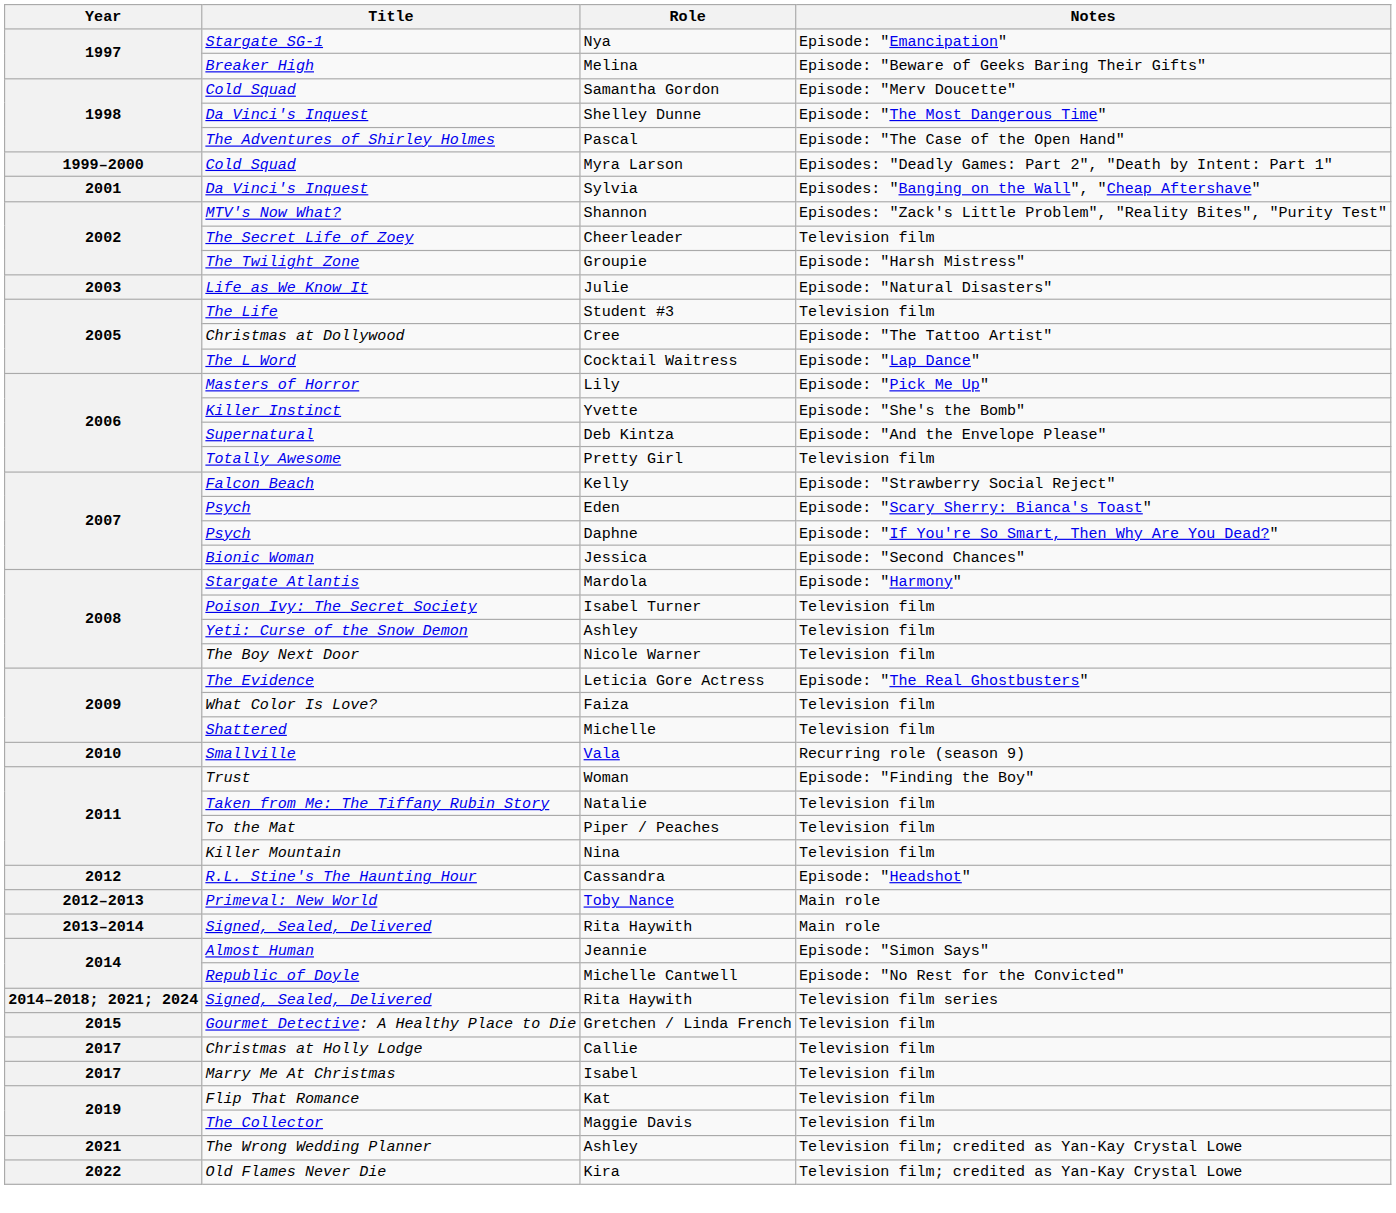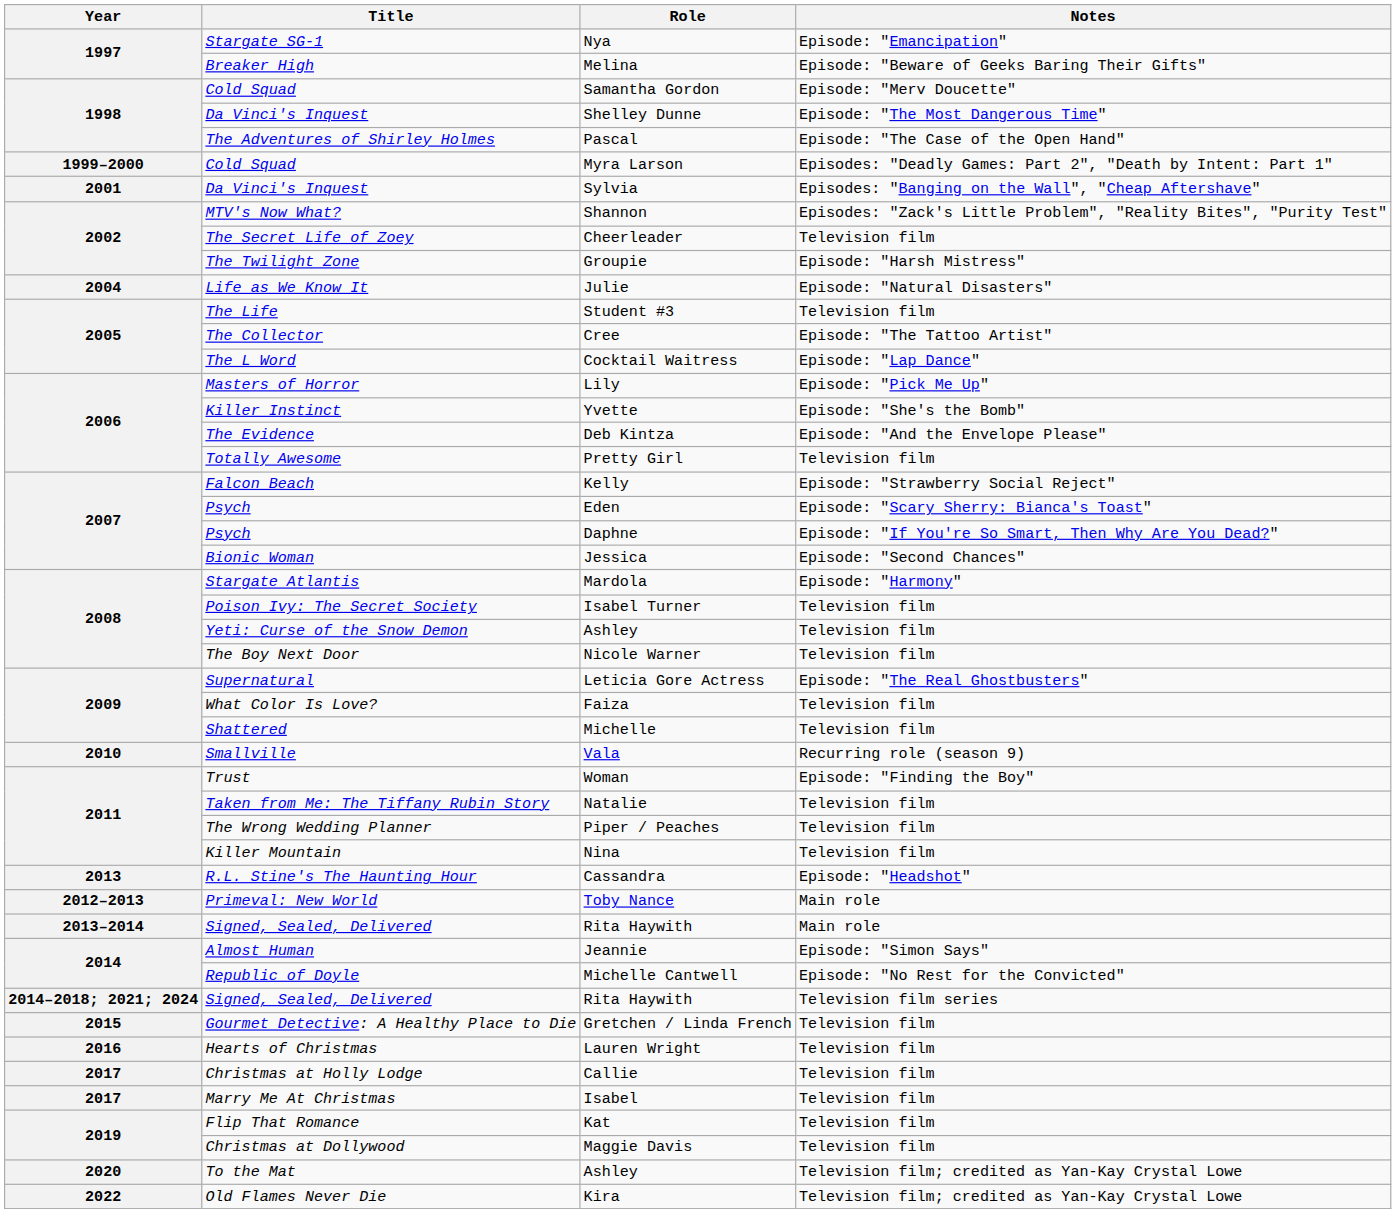Julie | Year: 2003 -> 2004
Cree | Title: Christmas at Dollywood -> The Collector
Deb Kintza | Title: Supernatural -> The Evidence
Leticia Gore Actress | Title: The Evidence -> Supernatural
Piper / Peaches | Title: To the Mat -> The Wrong Wedding Planner
Cassandra | Year: 2012 -> 2013
+ row: 2016 | Hearts of Christmas | Lauren Wright | Television film
Maggie Davis | Title: The Collector -> Christmas at Dollywood
Ashley / Television film; credited as Yan-Kay Crystal Lowe | Year: 2021 -> 2020
Ashley / Television film; credited as Yan-Kay Crystal Lowe | Title: The Wrong Wedding Planner -> To the Mat
